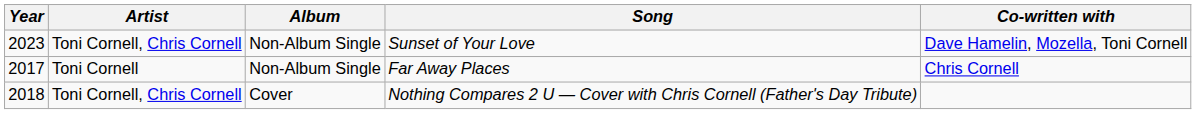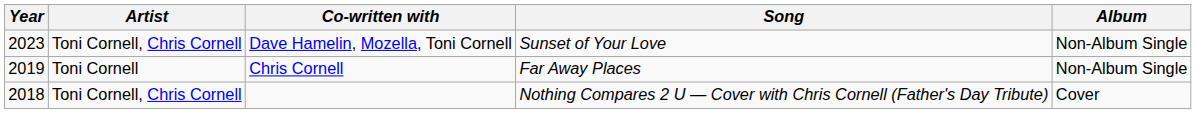columns swapped: Album <-> Co-written with
Far Away Places | Year: 2017 -> 2019
